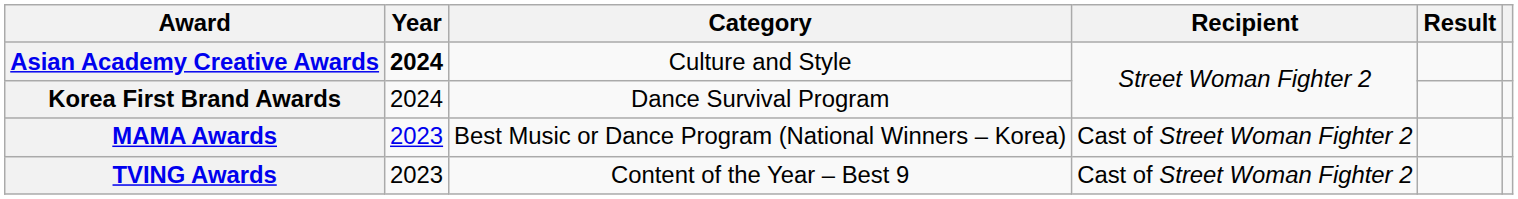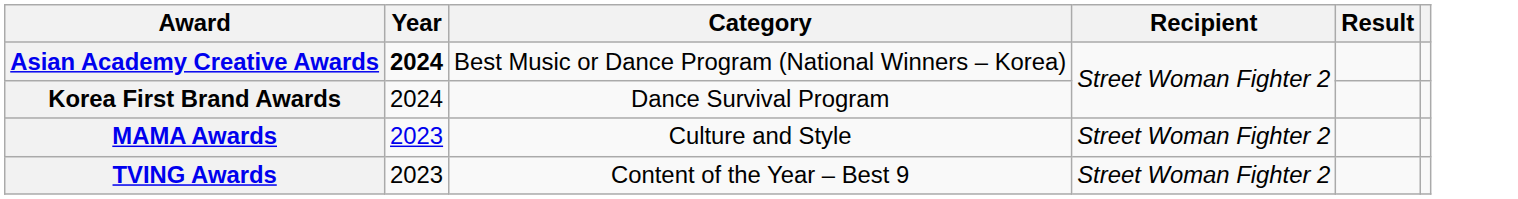Asian Academy Creative Awards | Category: Culture and Style -> Best Music or Dance Program (National Winners – Korea)
MAMA Awards | Category: Best Music or Dance Program (National Winners – Korea) -> Culture and Style
MAMA Awards | Recipient: Cast of Street Woman Fighter 2 -> Street Woman Fighter 2
TVING Awards | Recipient: Cast of Street Woman Fighter 2 -> Street Woman Fighter 2
